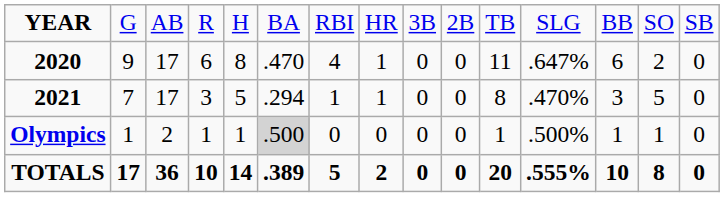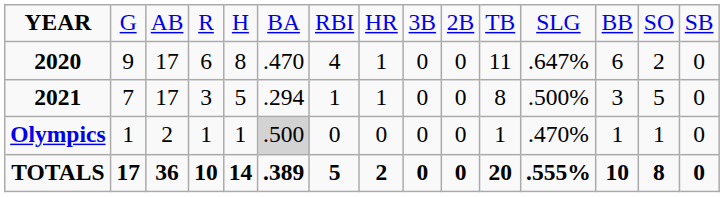2021 | column 12: .470% -> .500%
Olympics | column 12: .500% -> .470%
